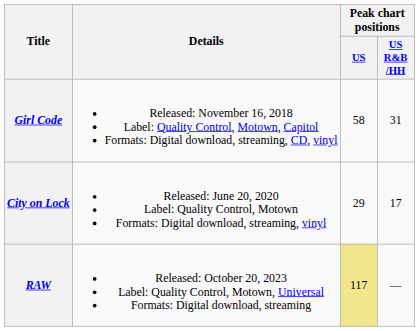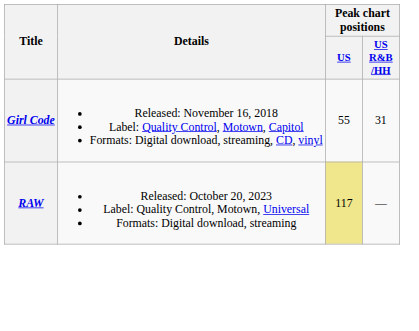Girl Code | Peak chart positions / US: 58 -> 55
- row: City on Lock | Released: June 20, 2020 Label: Quality Control, Motown Formats: Digital download, streaming, vinyl | 29 | 17
